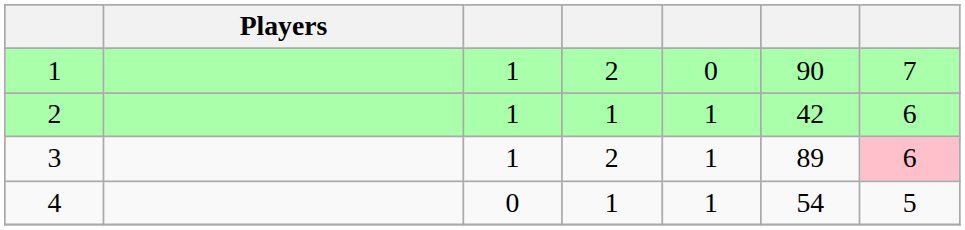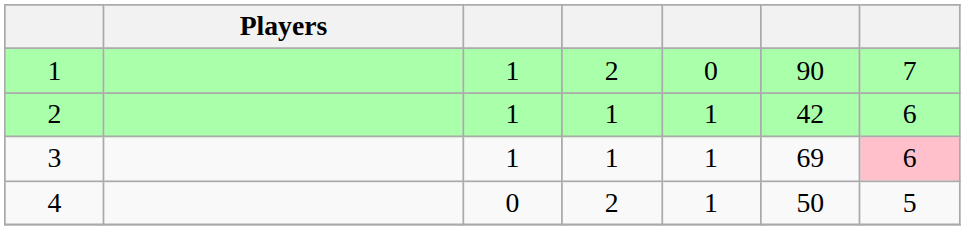3 | column 4: 2 -> 1
3 | column 6: 89 -> 69
4 | column 4: 1 -> 2
4 | column 6: 54 -> 50
